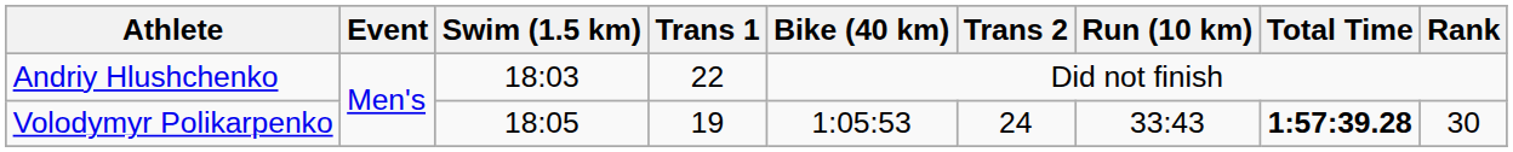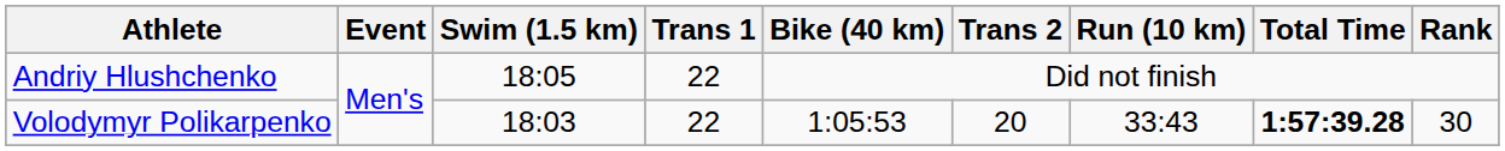Andriy Hlushchenko | Swim (1.5 km): 18:03 -> 18:05
Volodymyr Polikarpenko | Swim (1.5 km): 18:05 -> 18:03
Volodymyr Polikarpenko | Trans 1: 19 -> 22
Volodymyr Polikarpenko | Trans 2: 24 -> 20
